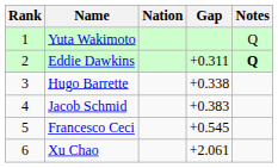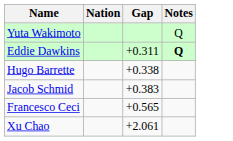- column: Rank | 1 | 2 | 3 | 4 | 5 | 6
Francesco Ceci | Gap: +0.545 -> +0.565
